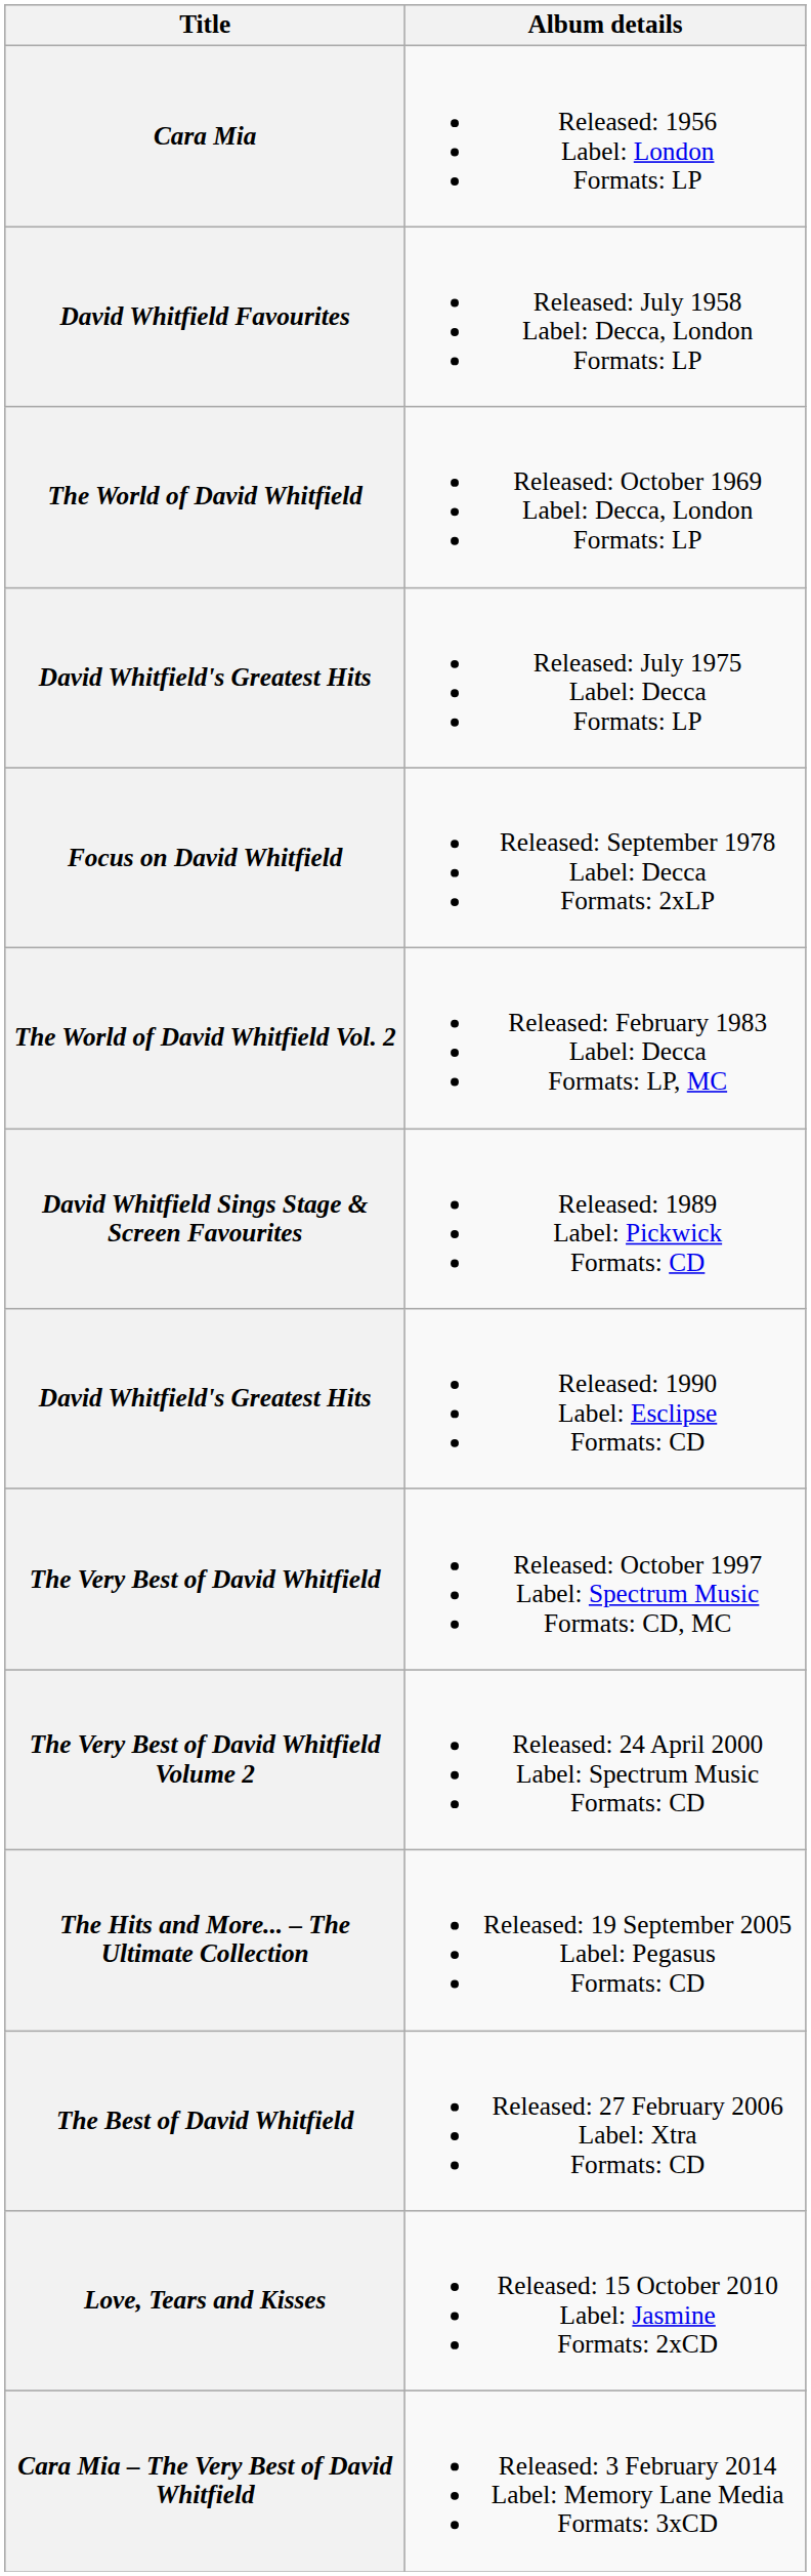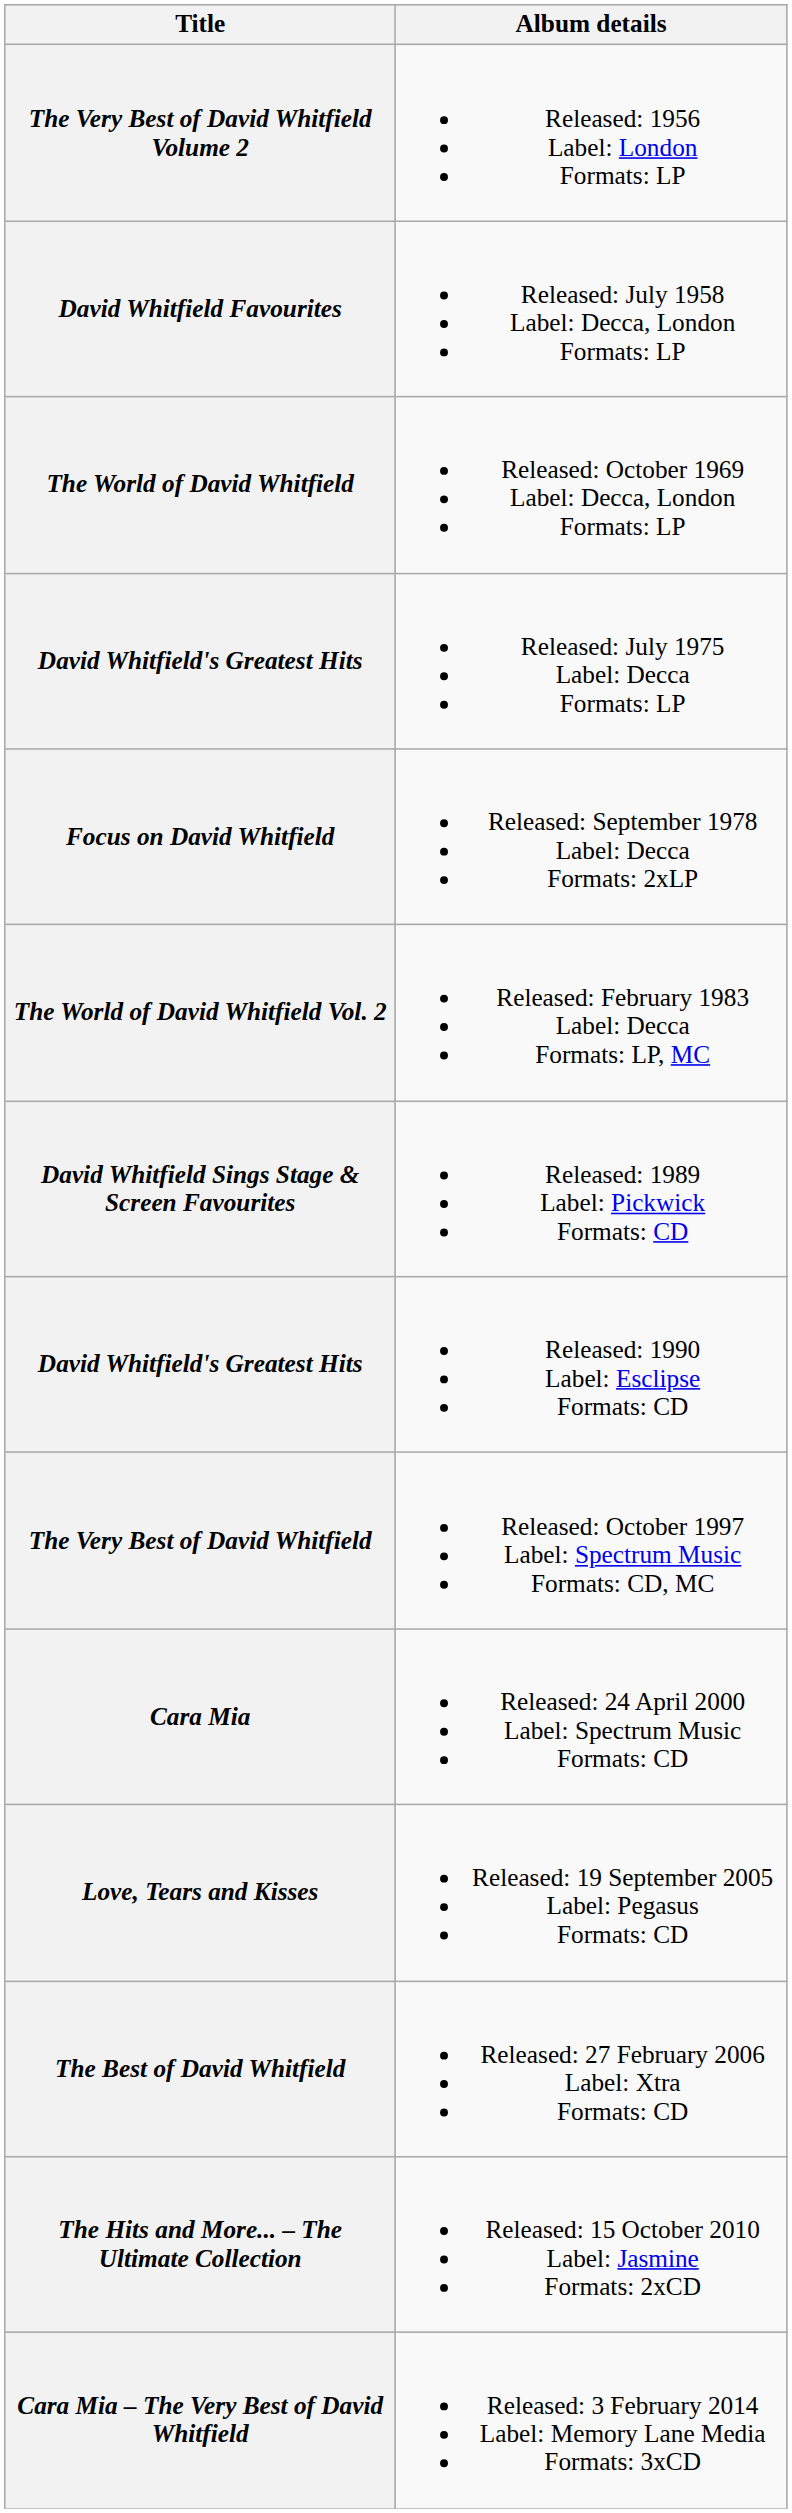Released: 1956 Label: London Formats: LP | Title: Cara Mia -> The Very Best of David Whitfield Volume 2
Released: 24 April 2000 Label: Spectrum Music Formats: CD | Title: The Very Best of David Whitfield Volume 2 -> Cara Mia
Released: 19 September 2005 Label: Pegasus Formats: CD | Title: The Hits and More... – The Ultimate Collection -> Love, Tears and Kisses
Released: 15 October 2010 Label: Jasmine Formats: 2xCD | Title: Love, Tears and Kisses -> The Hits and More... – The Ultimate Collection
